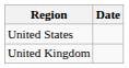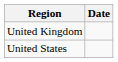rows swapped: United States <-> United Kingdom
